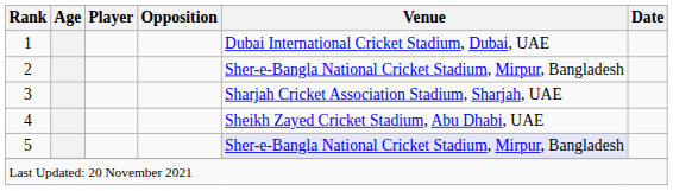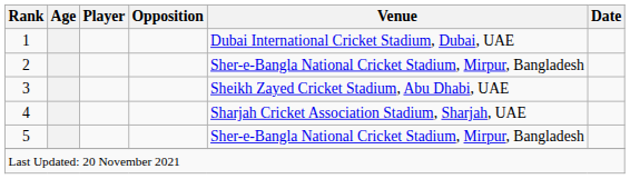3 | Venue: Sharjah Cricket Association Stadium, Sharjah, UAE -> Sheikh Zayed Cricket Stadium, Abu Dhabi, UAE
4 | Venue: Sheikh Zayed Cricket Stadium, Abu Dhabi, UAE -> Sharjah Cricket Association Stadium, Sharjah, UAE
5 | Venue: lavender background -> no background
